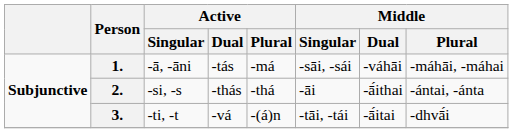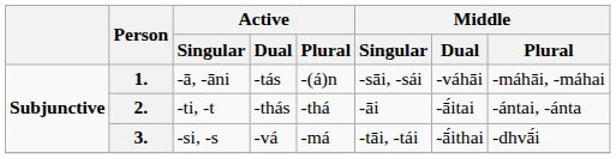1. | Active / Plural: -má -> -(á)n
2. | Active / Singular: -si, -s -> -ti, -t
2. | Middle / Dual: -ā́ithai -> -ā́itai
3. | Active / Singular: -ti, -t -> -si, -s
3. | Active / Plural: -(á)n -> -má
3. | Middle / Dual: -ā́itai -> -ā́ithai
